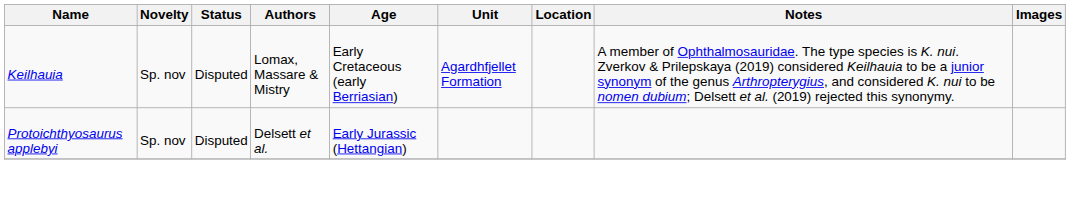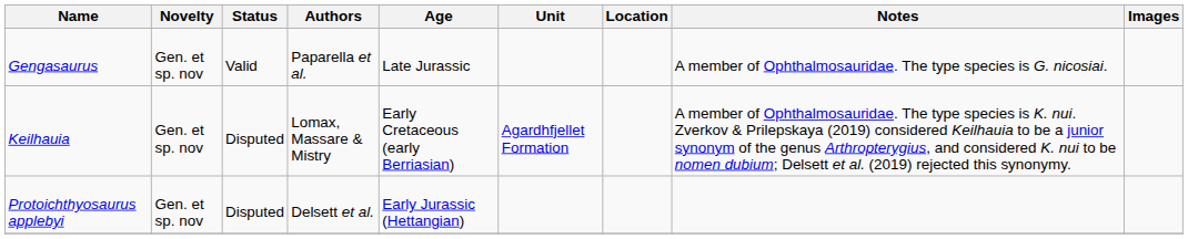+ row: Gengasaurus | Gen. et sp. nov | Valid | Paparella et al. | Late Jurassic | A member of Ophthalmosauridae. The type species is G. nicosiai.
Keilhauia | Novelty: Sp. nov -> Gen. et sp. nov
Protoichthyosaurus applebyi | Novelty: Sp. nov -> Gen. et sp. nov
